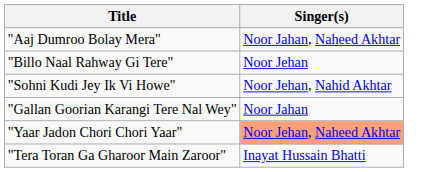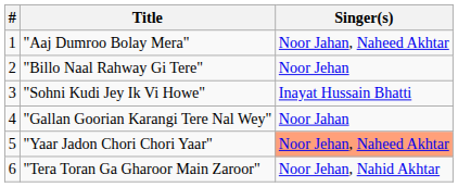+ column: # | 1 | 2 | 3 | 4 | 5 | 6
"Sohni Kudi Jey Ik Vi Howe" | Singer(s): Noor Jehan, Nahid Akhtar -> Inayat Hussain Bhatti
"Tera Toran Ga Gharoor Main Zaroor" | Singer(s): Inayat Hussain Bhatti -> Noor Jehan, Nahid Akhtar
